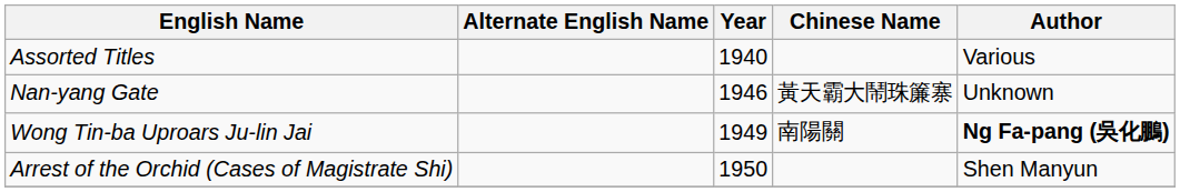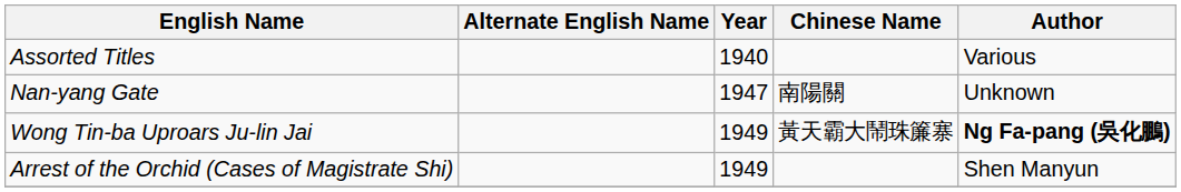Nan-yang Gate | Year: 1946 -> 1947
Nan-yang Gate | Chinese Name: 黃天霸大鬧珠簾寨 -> 南陽關
Wong Tin-ba Uproars Ju-lin Jai | Chinese Name: 南陽關 -> 黃天霸大鬧珠簾寨
Arrest of the Orchid (Cases of Magistrate Shi) | Year: 1950 -> 1949
